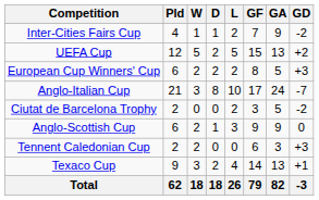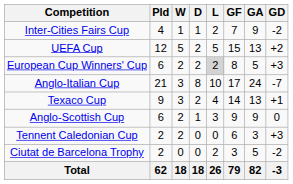European Cup Winners' Cup | L: no background -> lightgrey background
rows swapped: Texaco Cup <-> Ciutat de Barcelona Trophy
